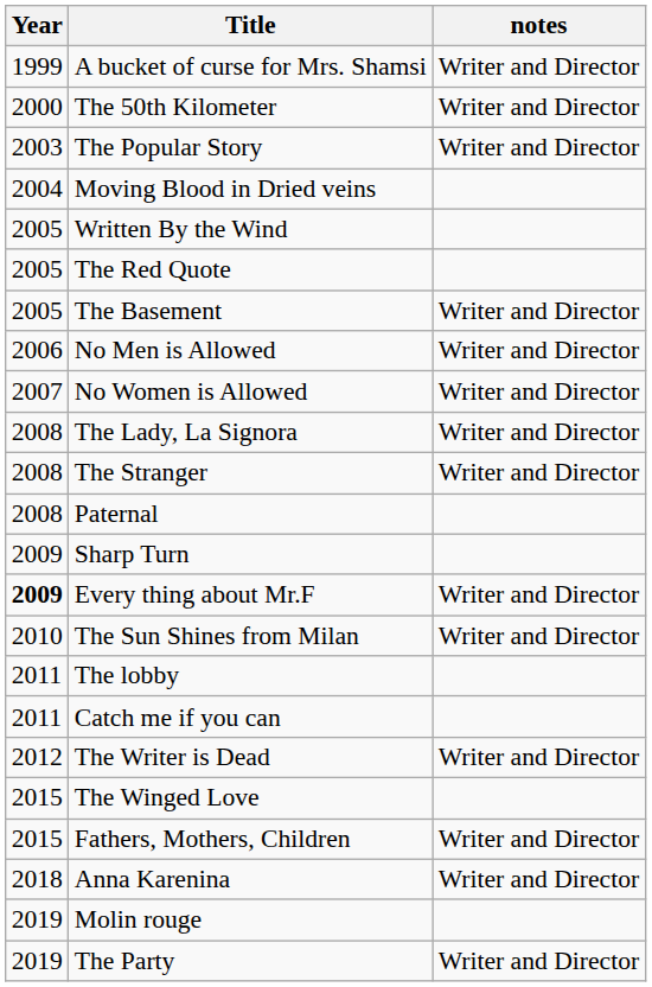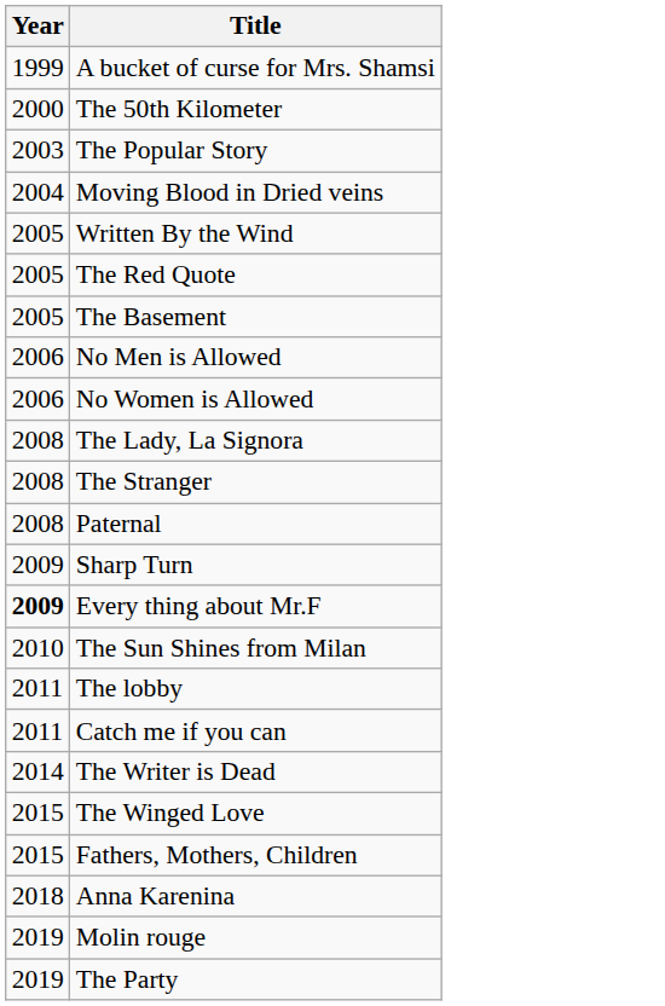- column: notes | Writer and Director | Writer and Director | Writer and Director | Writer and Director | Writer and Director | Writer and Director | Writer and Director | Writer and Director | Writer and Director | Writer and Director | Writer and Director | Writer and Director | Writer and Director | Writer and Director
No Women is Allowed | Year: 2007 -> 2006
The Writer is Dead | Year: 2012 -> 2014
